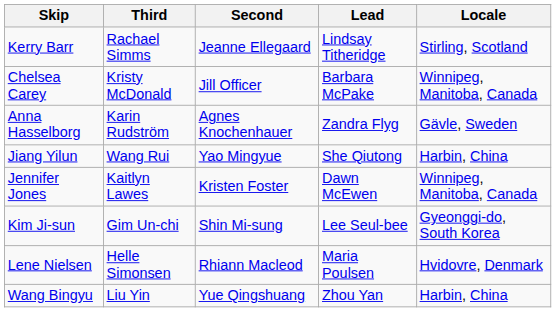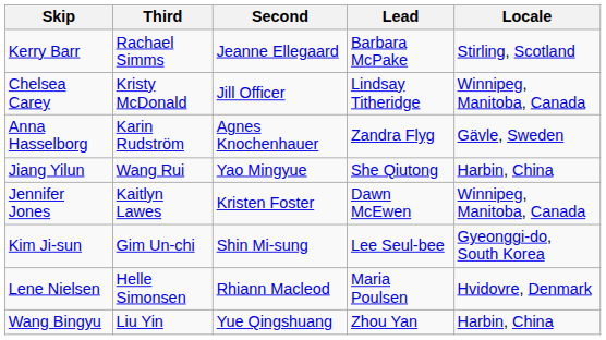Kerry Barr | Lead: Lindsay Titheridge -> Barbara McPake
Chelsea Carey | Lead: Barbara McPake -> Lindsay Titheridge
